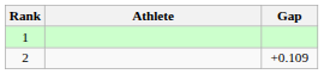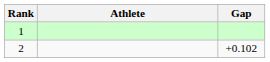2 | Gap: +0.109 -> +0.102
